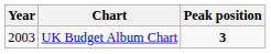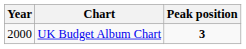UK Budget Album Chart | Year: 2003 -> 2000
